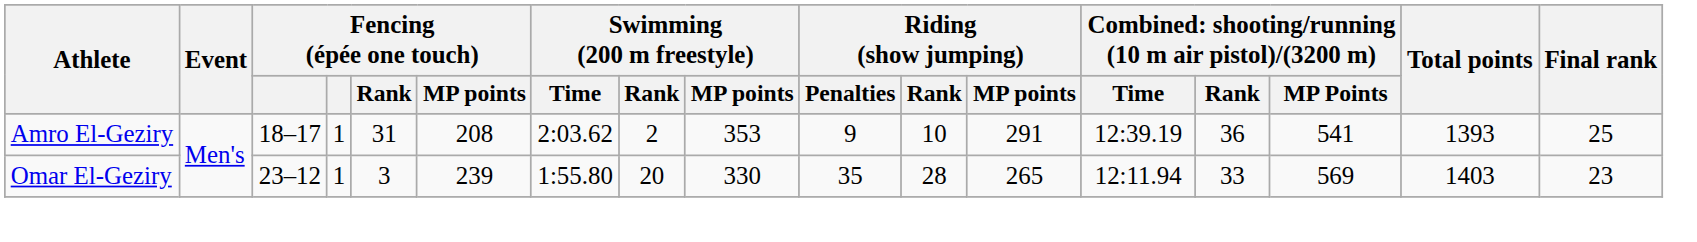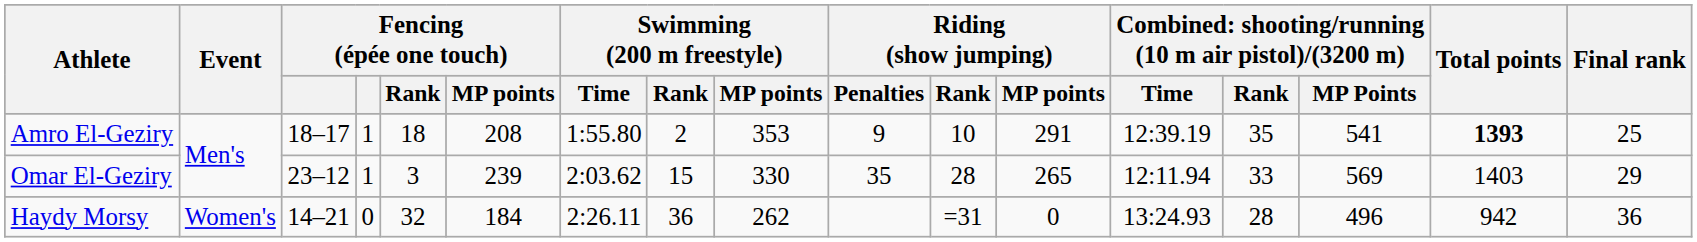Amro El-Geziry | Fencing (épée one touch) / Rank: 31 -> 18
Amro El-Geziry | Swimming (200 m freestyle) / Time: 2:03.62 -> 1:55.80
Amro El-Geziry | column 14: 36 -> 35
Amro El-Geziry | Total points: normal -> bold
Omar El-Geziry | Swimming (200 m freestyle) / Time: 1:55.80 -> 2:03.62
Omar El-Geziry | Swimming (200 m freestyle) / Rank: 20 -> 15
Omar El-Geziry | Final rank: 23 -> 29
+ row: Haydy Morsy | Women's | 14–21 | 0 | 32 | 184 | 2:26.11 | 36 | 262 | =31 | 0 | 13:24.93 | 28 | 496 | 942 | 36
